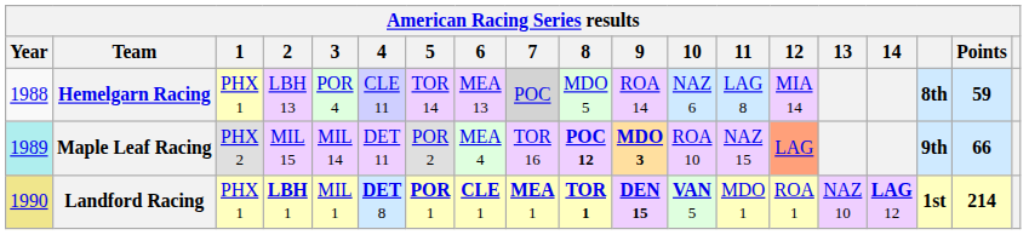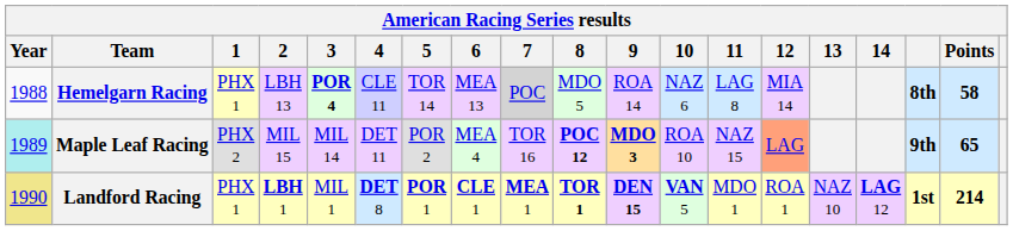Hemelgarn Racing | 3: normal -> bold
Hemelgarn Racing | Points: 59 -> 58
Maple Leaf Racing | Points: 66 -> 65
